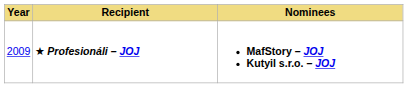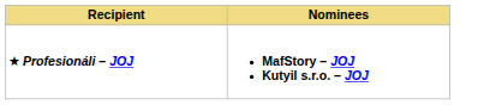- column: Year | 2009
